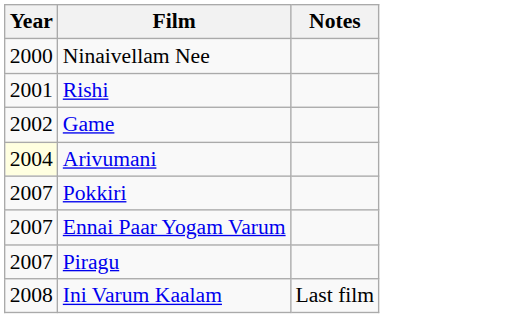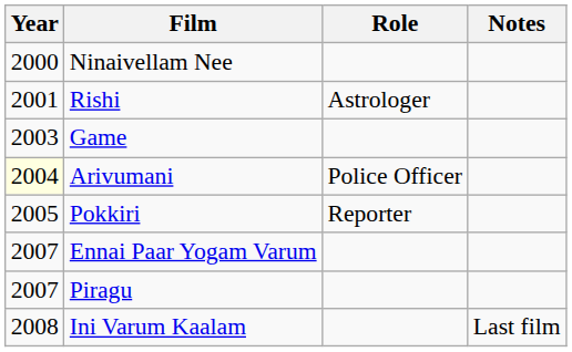+ column: Role | Astrologer | Police Officer | Reporter
Game | Year: 2002 -> 2003
Pokkiri | Year: 2007 -> 2005
